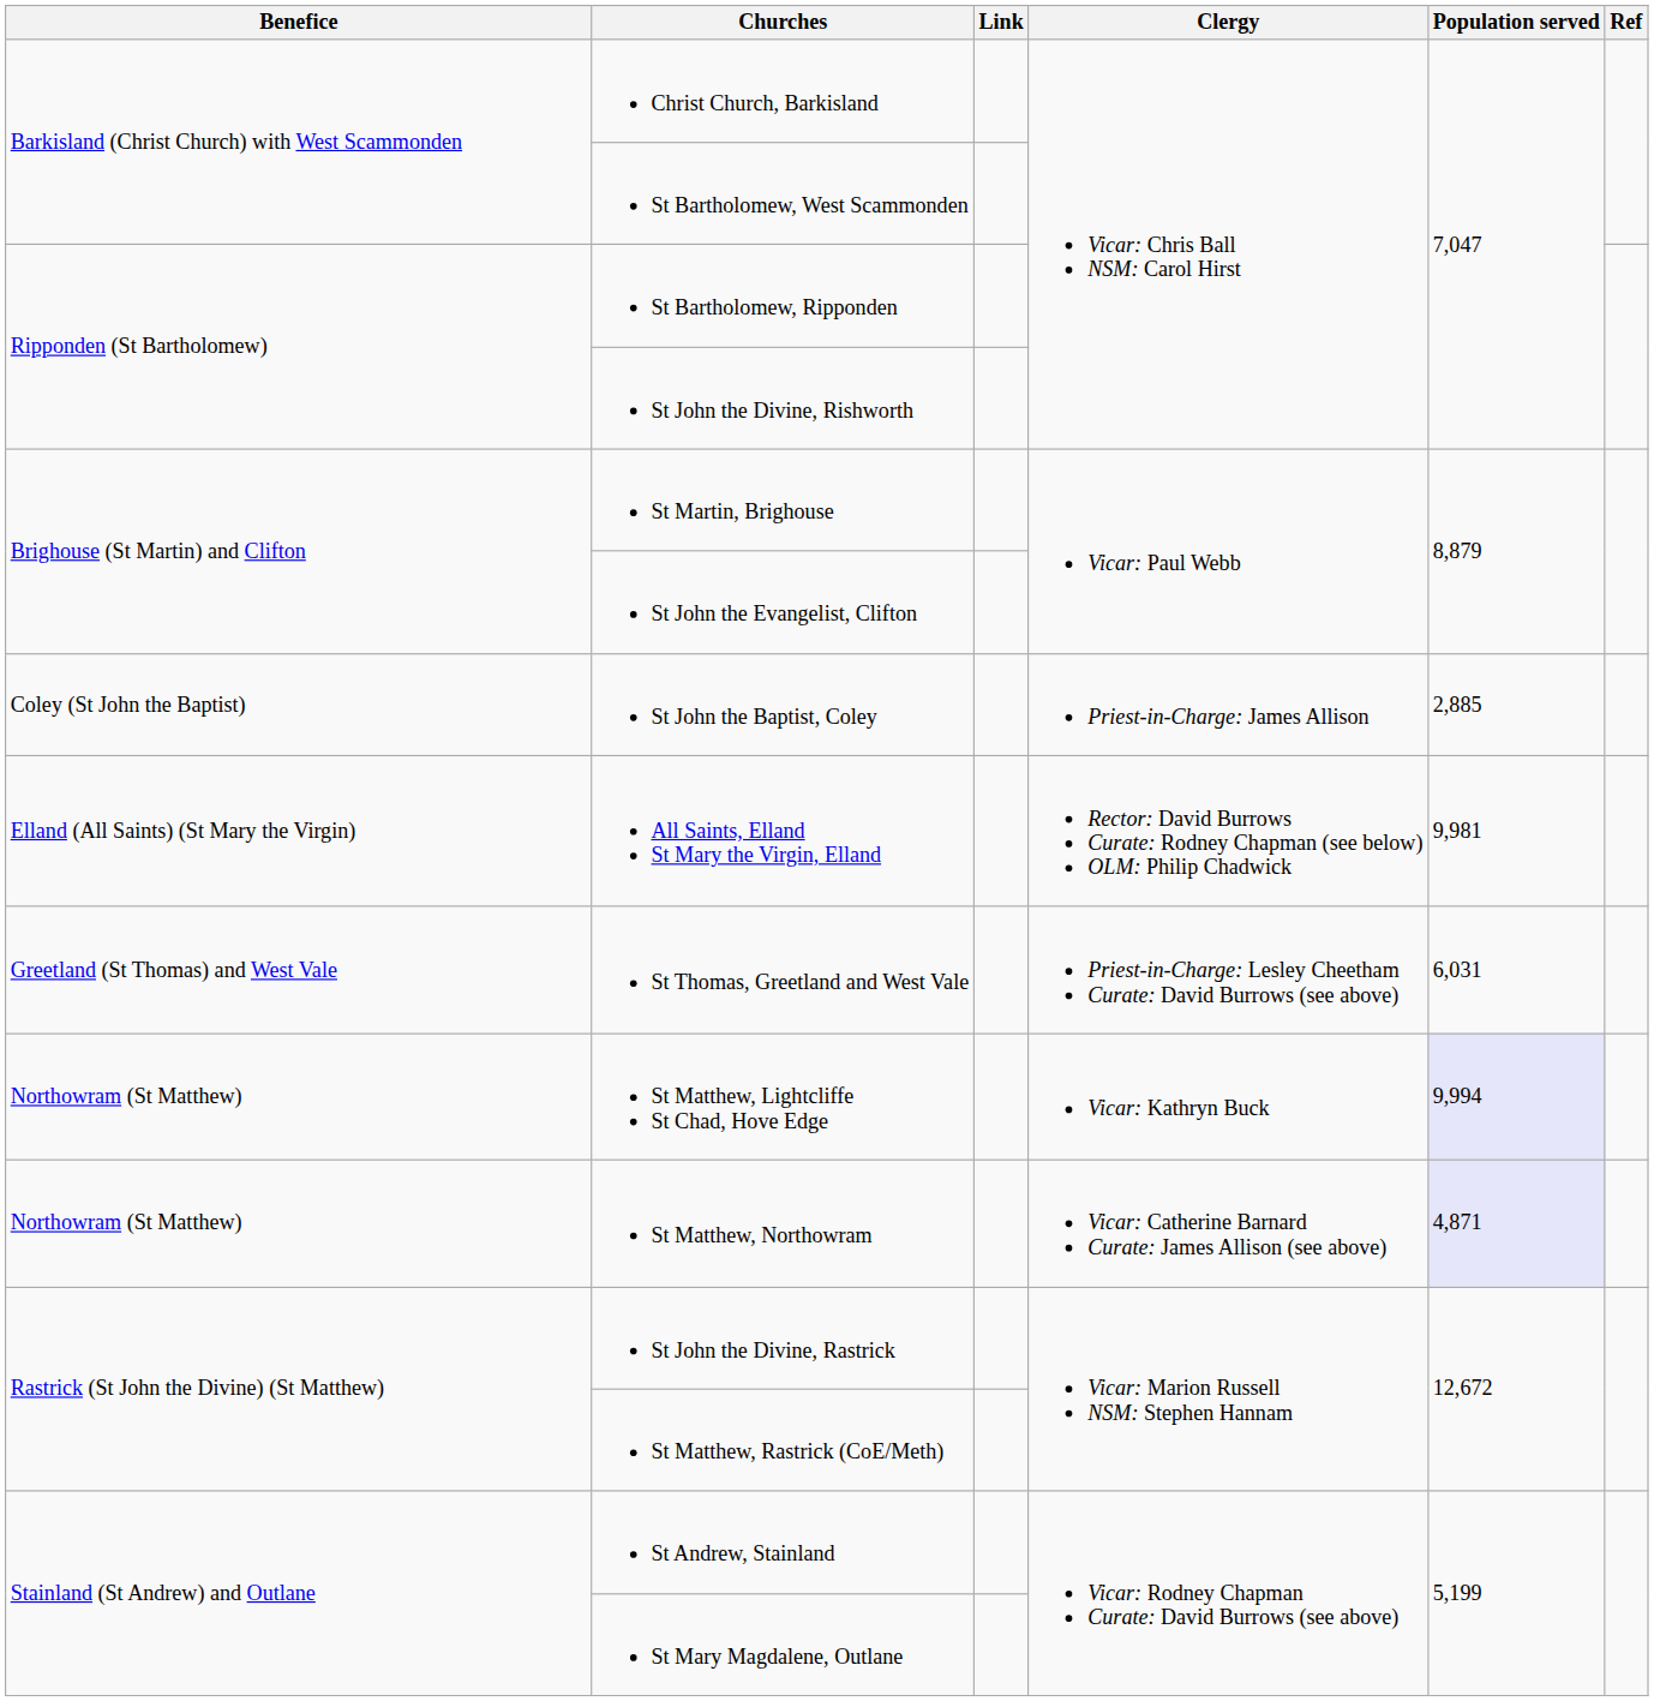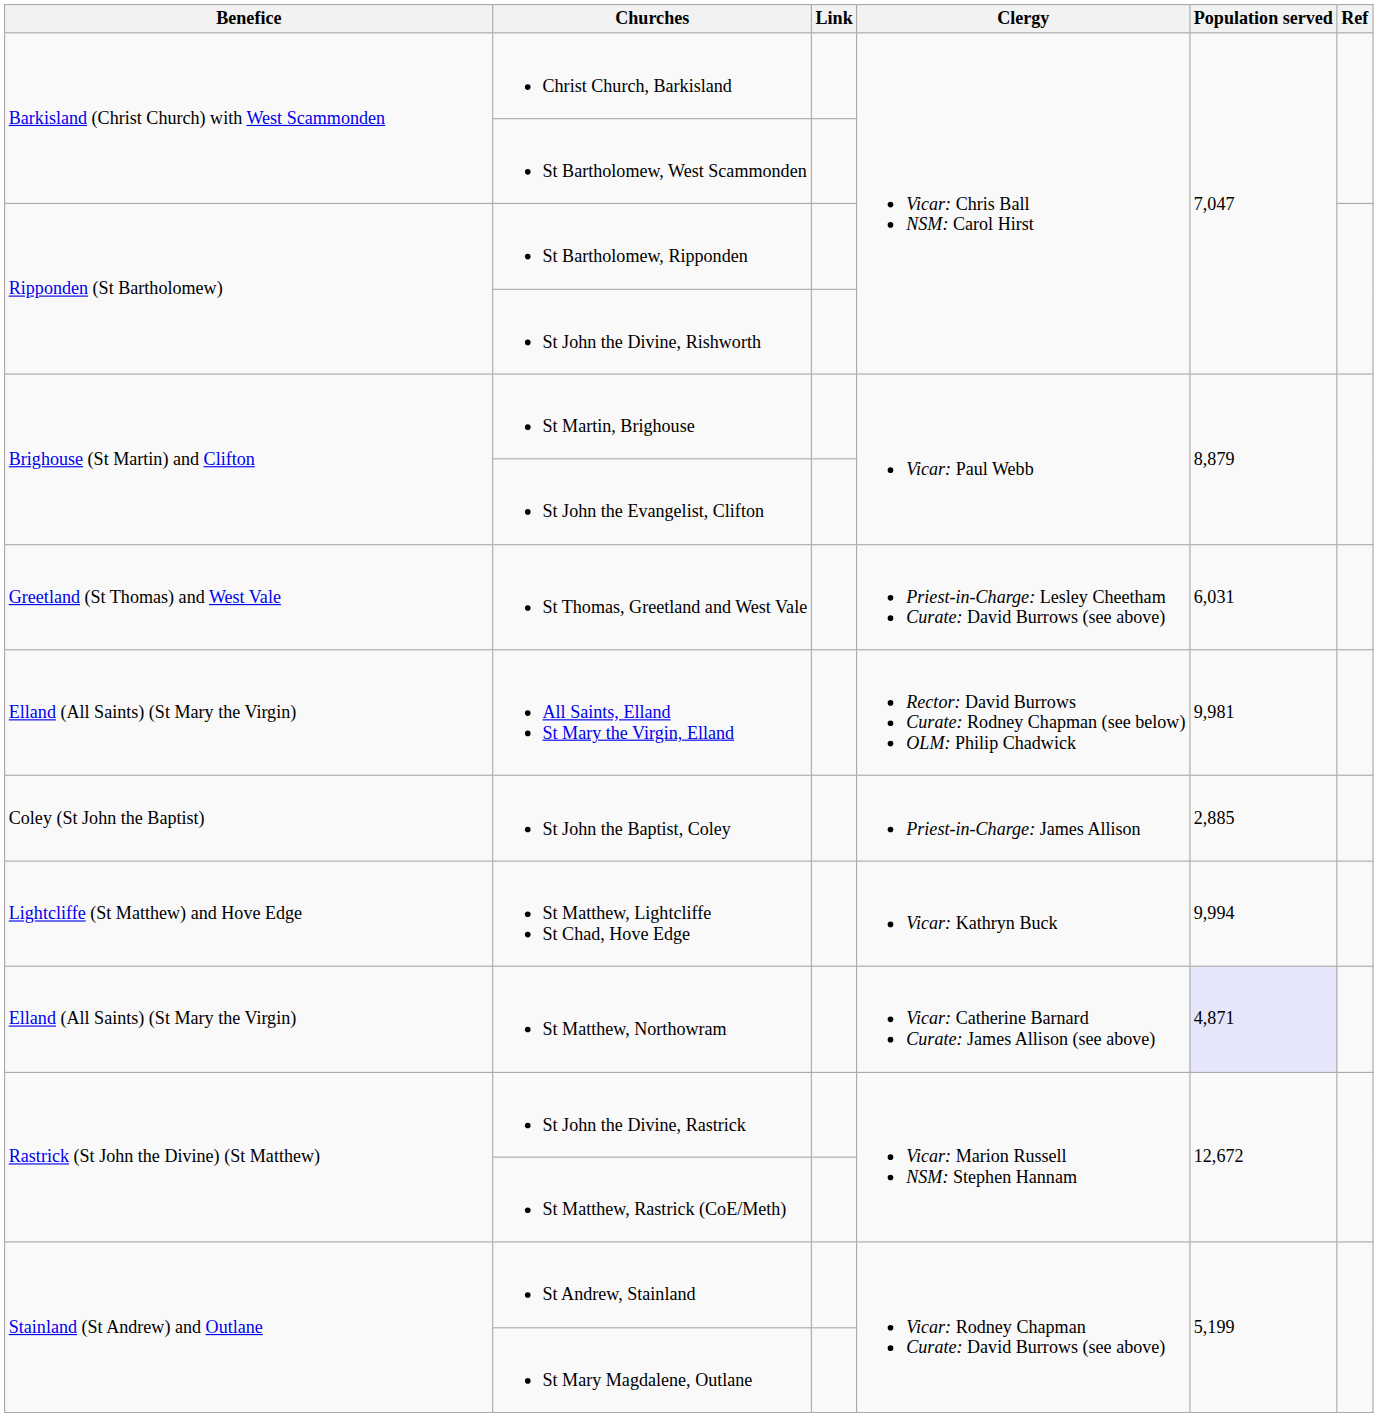rows swapped: St John the Baptist, Coley <-> St Thomas, Greetland and West Vale
St Matthew, Lightcliffe St Chad, Hove Edge | Benefice: Northowram (St Matthew) -> Lightcliffe (St Matthew) and Hove Edge
St Matthew, Lightcliffe St Chad, Hove Edge | Population served: lavender background -> no background
St Matthew, Northowram | Benefice: Northowram (St Matthew) -> Elland (All Saints) (St Mary the Virgin)
